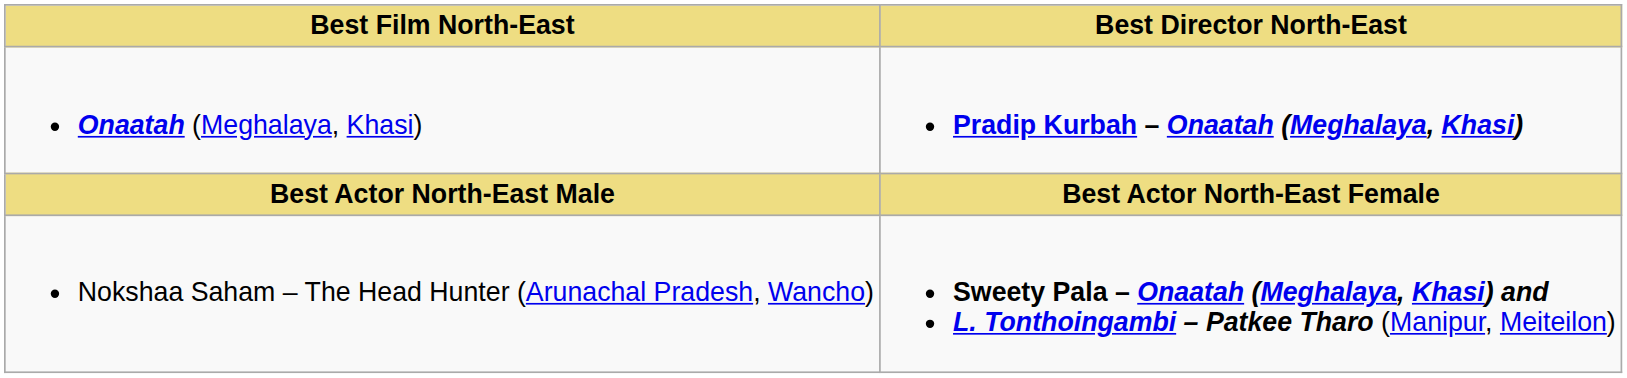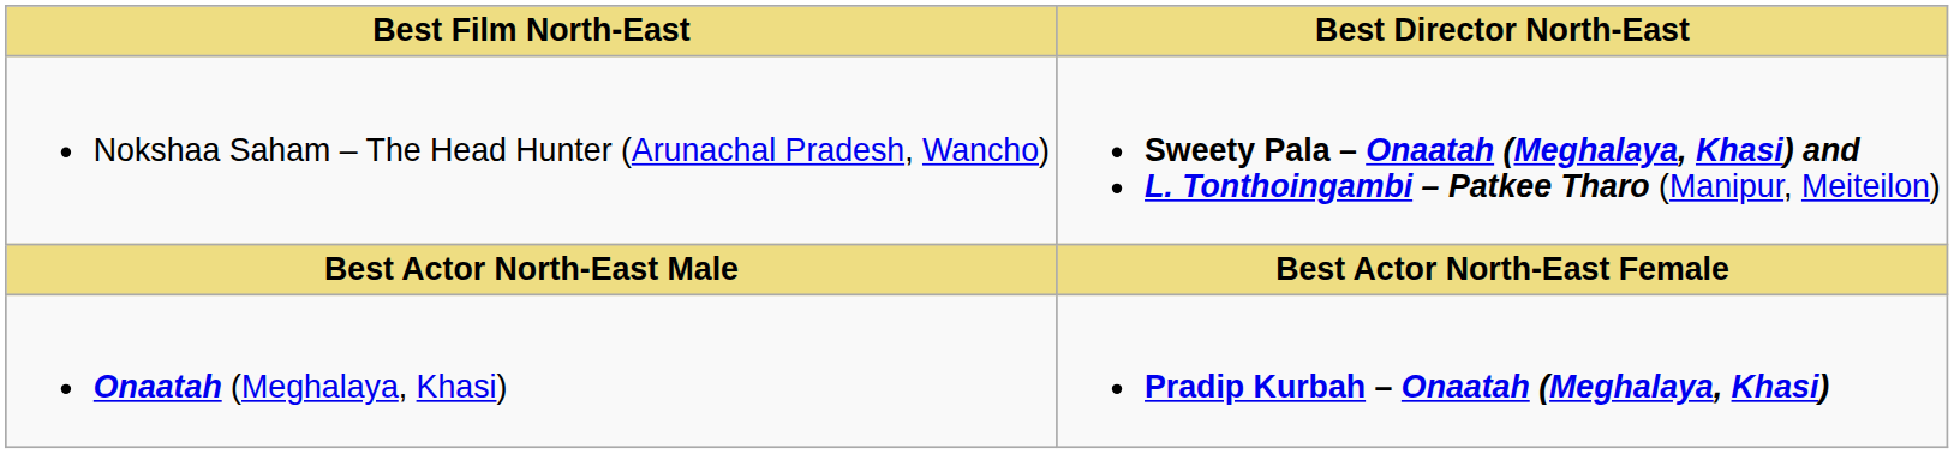rows swapped: Onaatah (Meghalaya, Khasi) <-> Nokshaa Saham – The Head Hunter (Arunachal Pradesh, Wancho)
